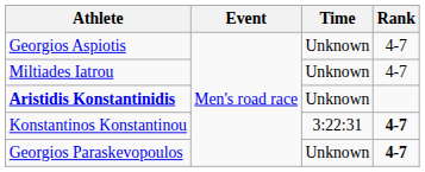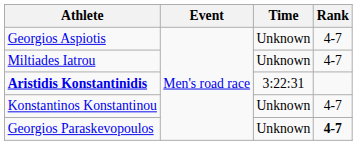Aristidis Konstantinidis | Time: Unknown -> 3:22:31
Konstantinos Konstantinou | Time: 3:22:31 -> Unknown
Konstantinos Konstantinou | Rank: bold -> normal
